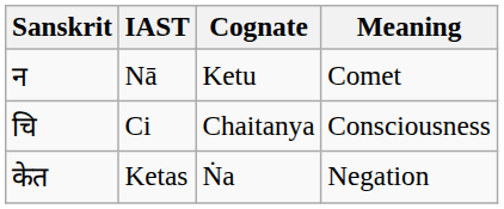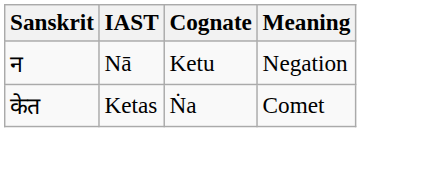Nā | Meaning: Comet -> Negation
- row: चि | Ci | Chaitanya | Consciousness
Ketas | Meaning: Negation -> Comet
